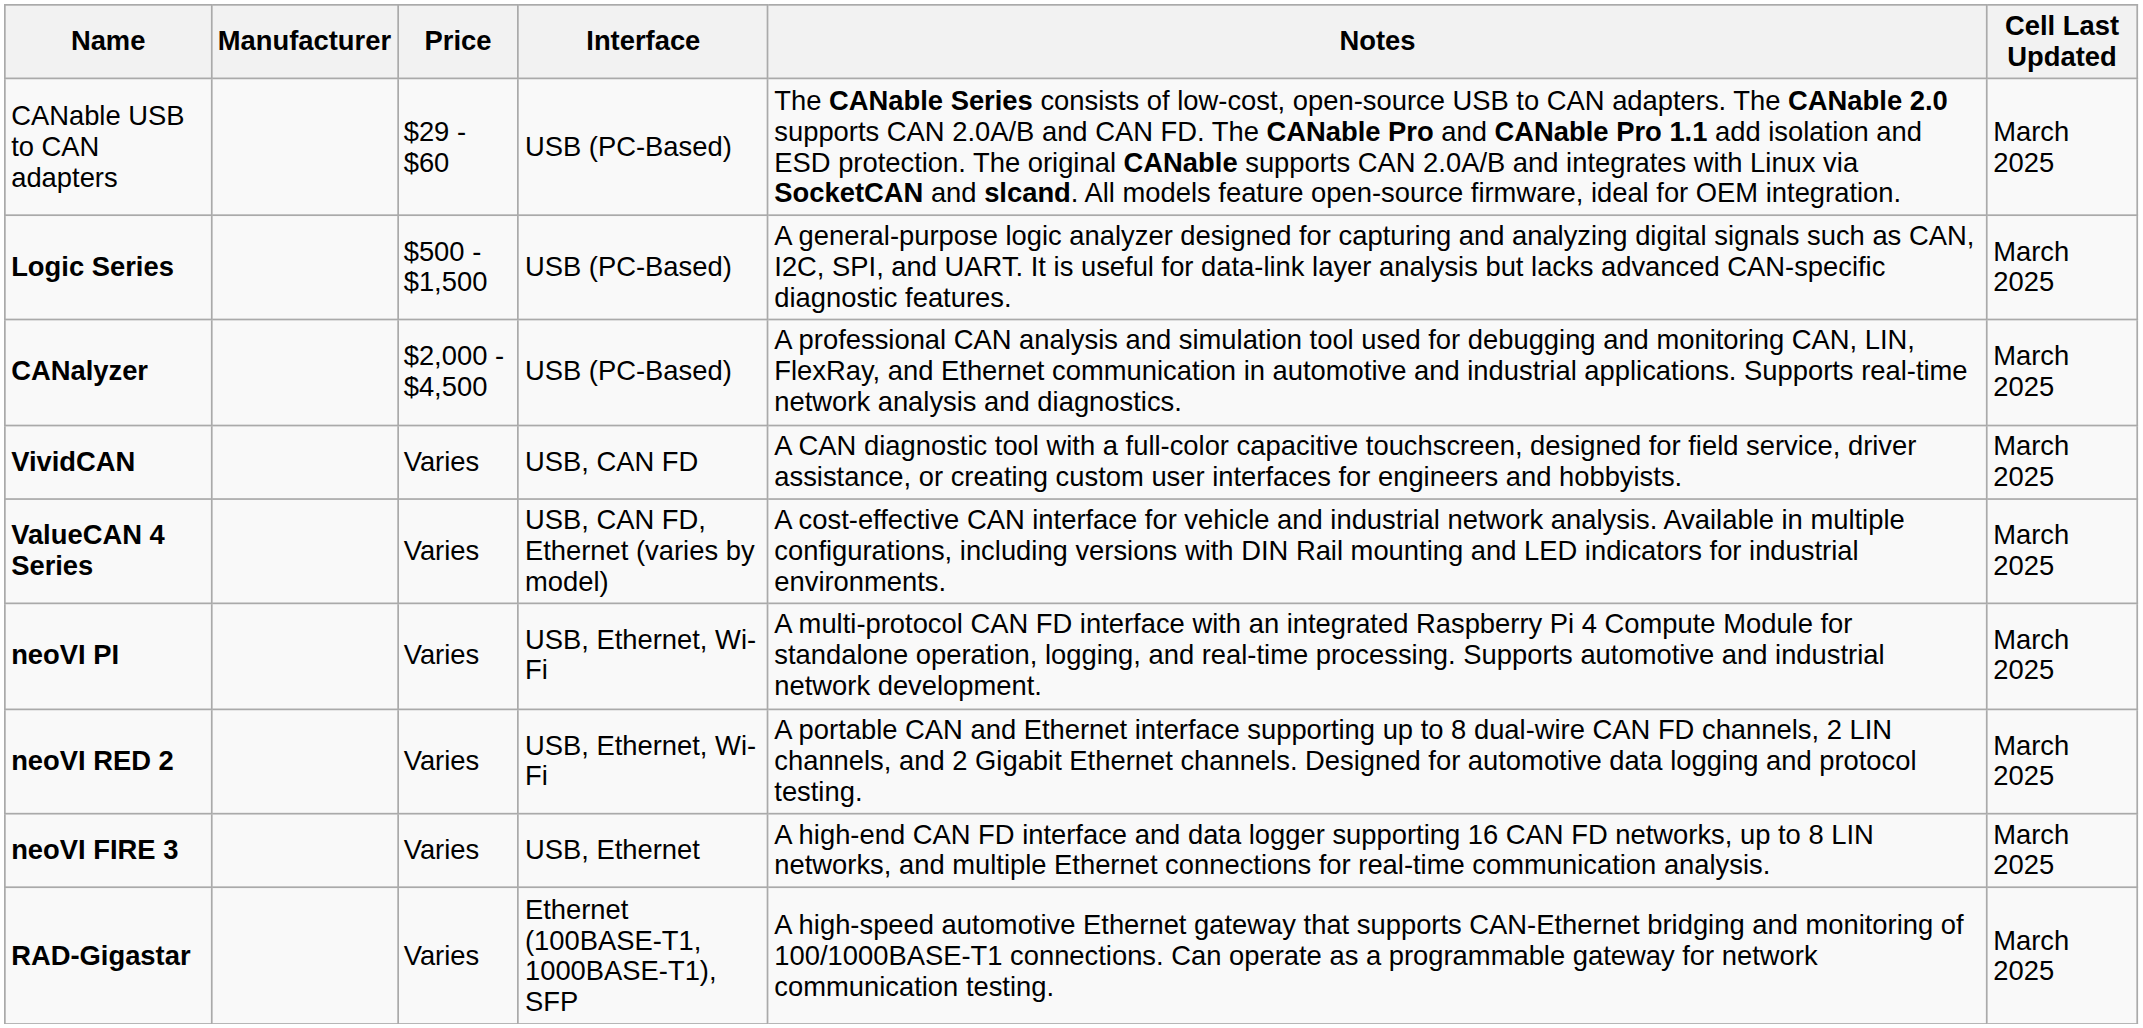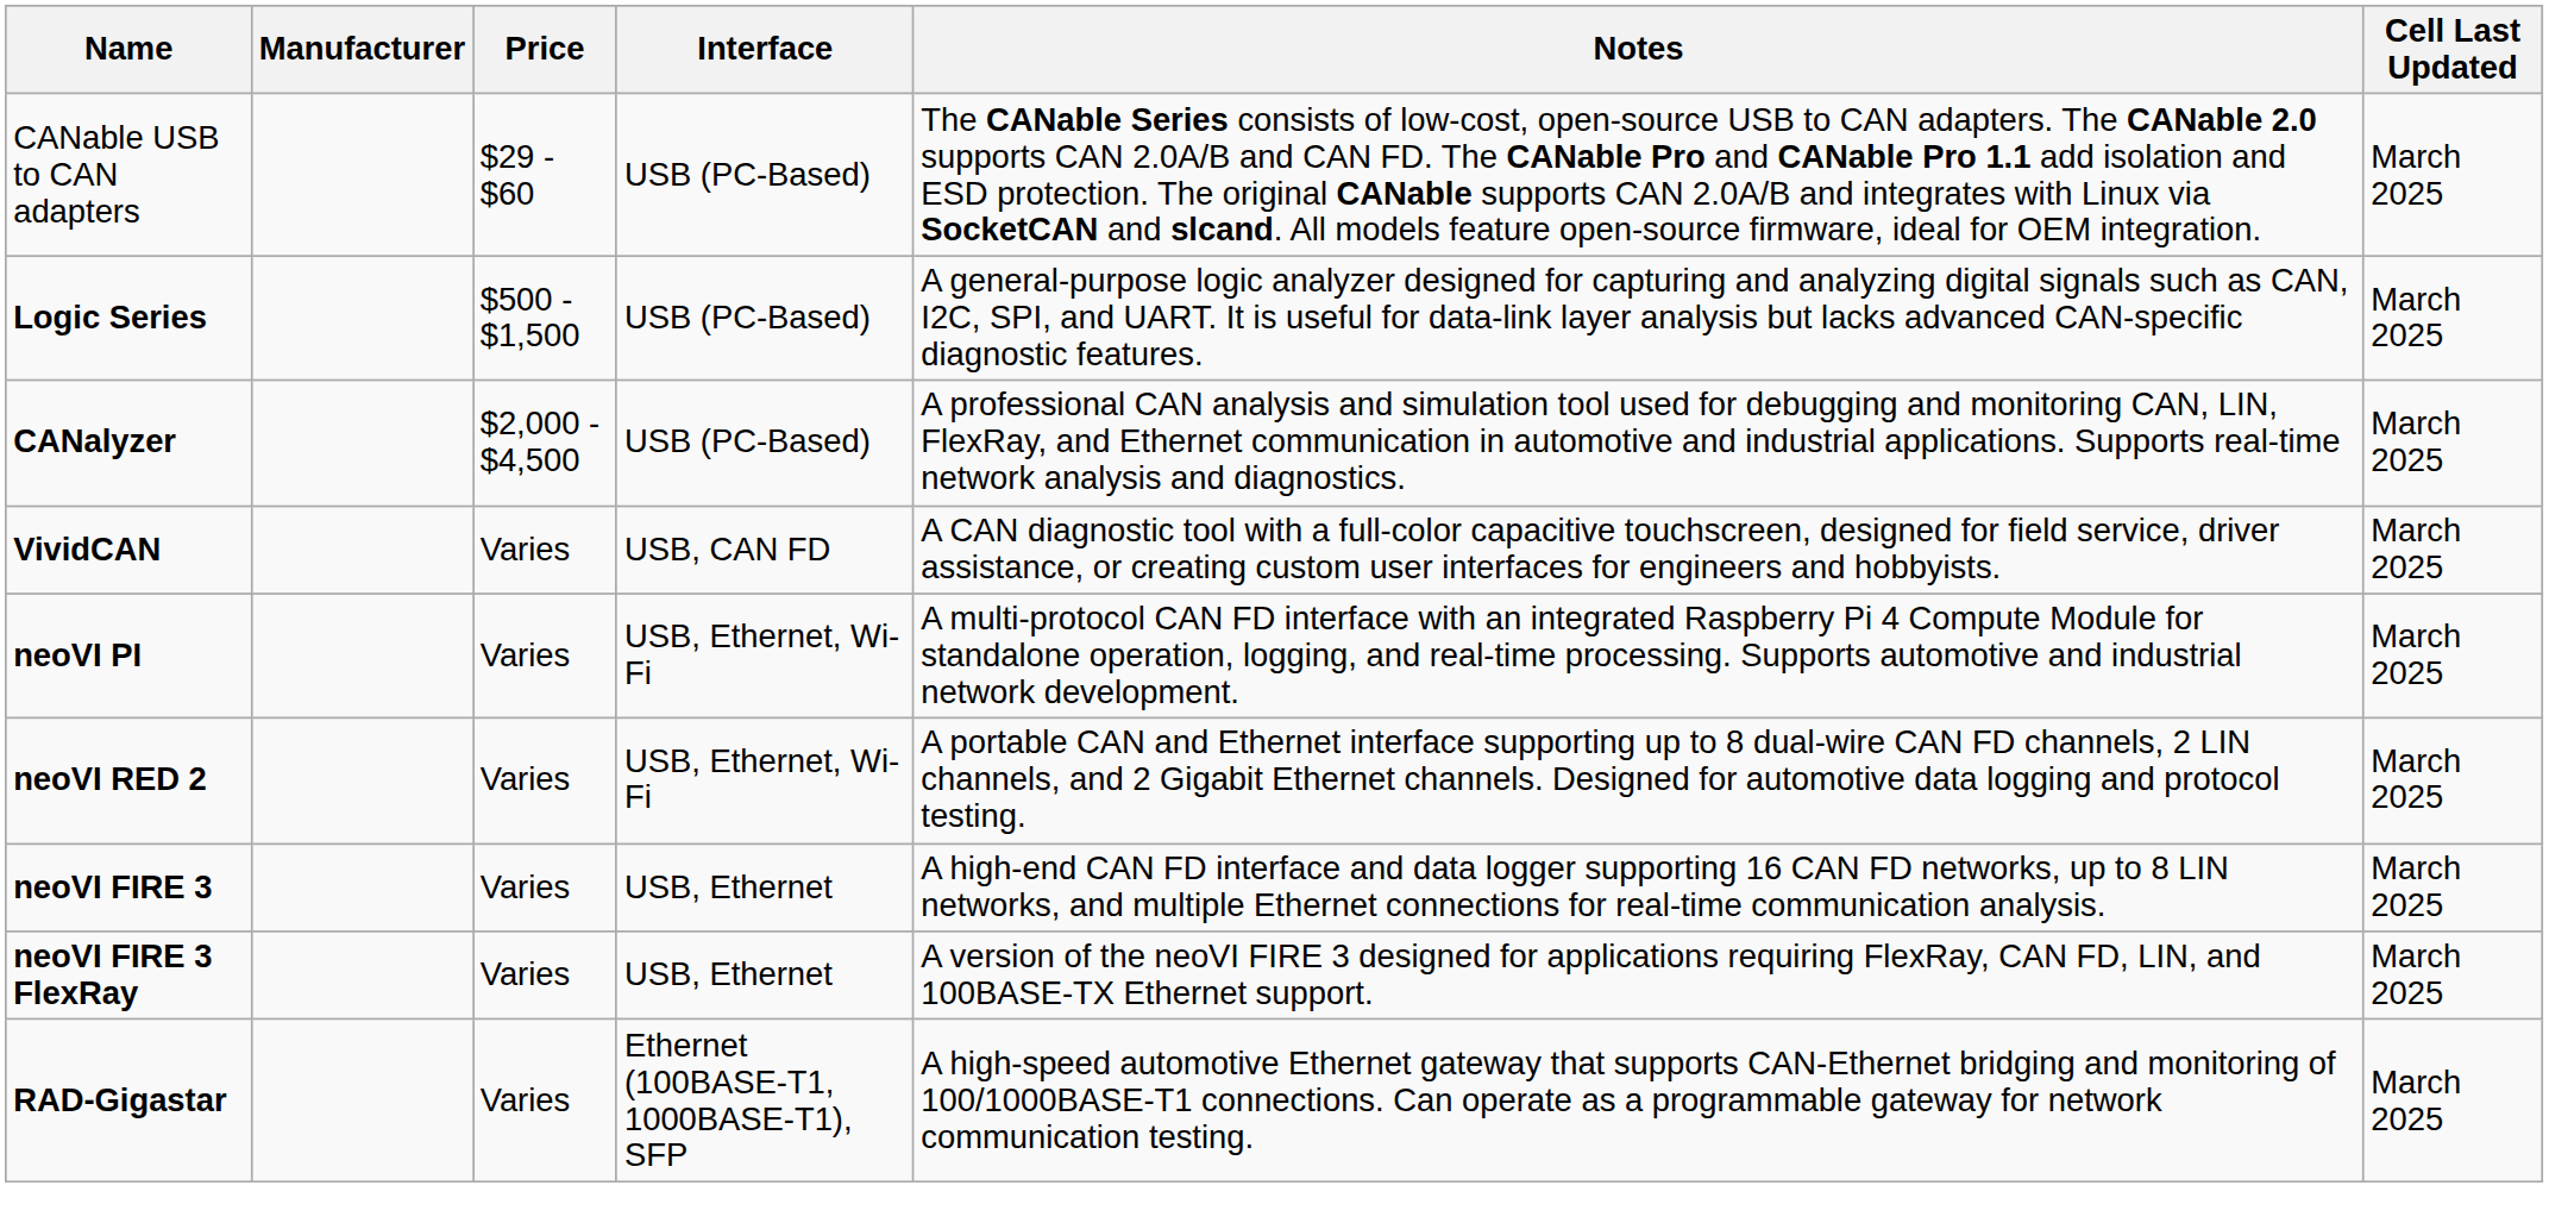- row: ValueCAN 4 Series | Varies | USB, CAN FD, Ethernet (varies by model) | A cost-effective CAN interface for vehicle and industrial network analysis. Available in multiple configurations, including versions with DIN Rail mounting and LED indicators for industrial environments. | March 2025
+ row: neoVI FIRE 3 FlexRay | Varies | USB, Ethernet | A version of the neoVI FIRE 3 designed for applications requiring FlexRay, CAN FD, LIN, and 100BASE-TX Ethernet support. | March 2025
